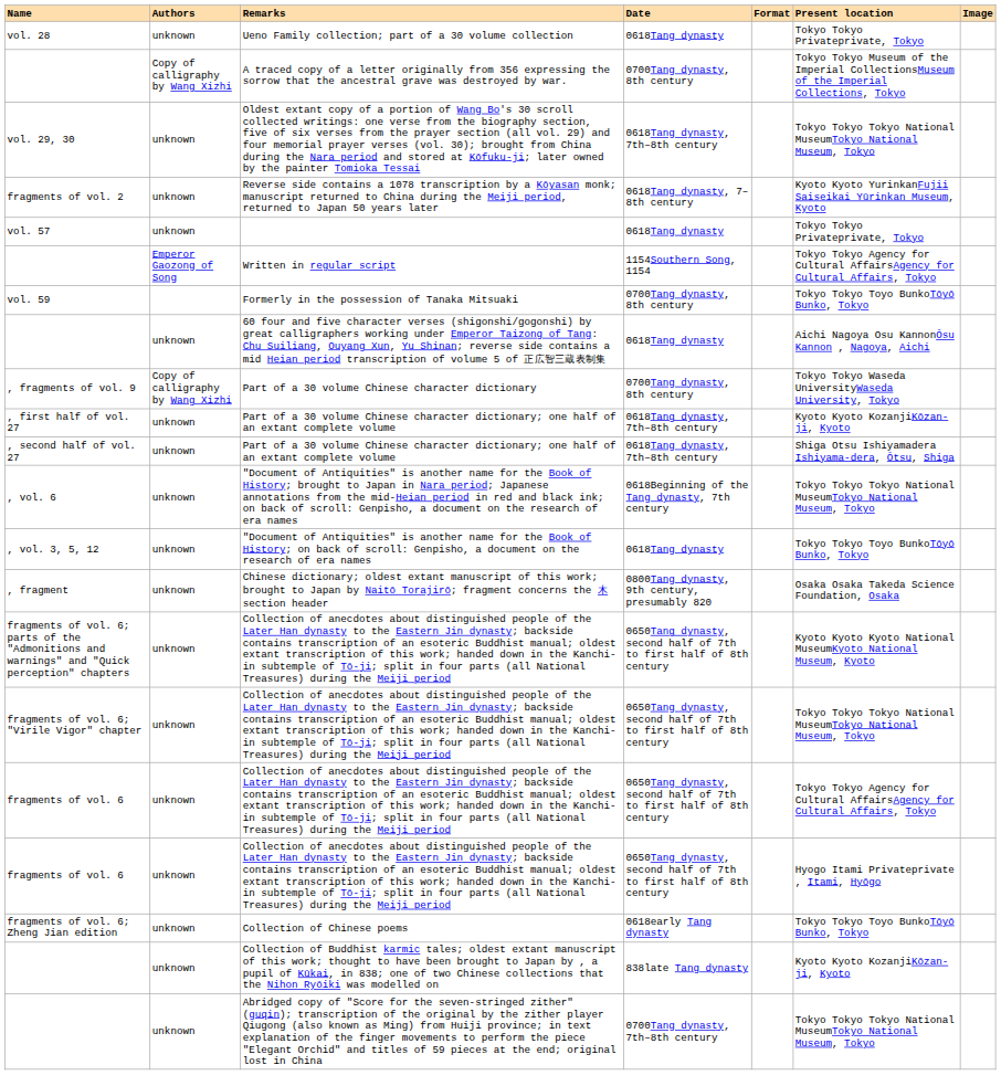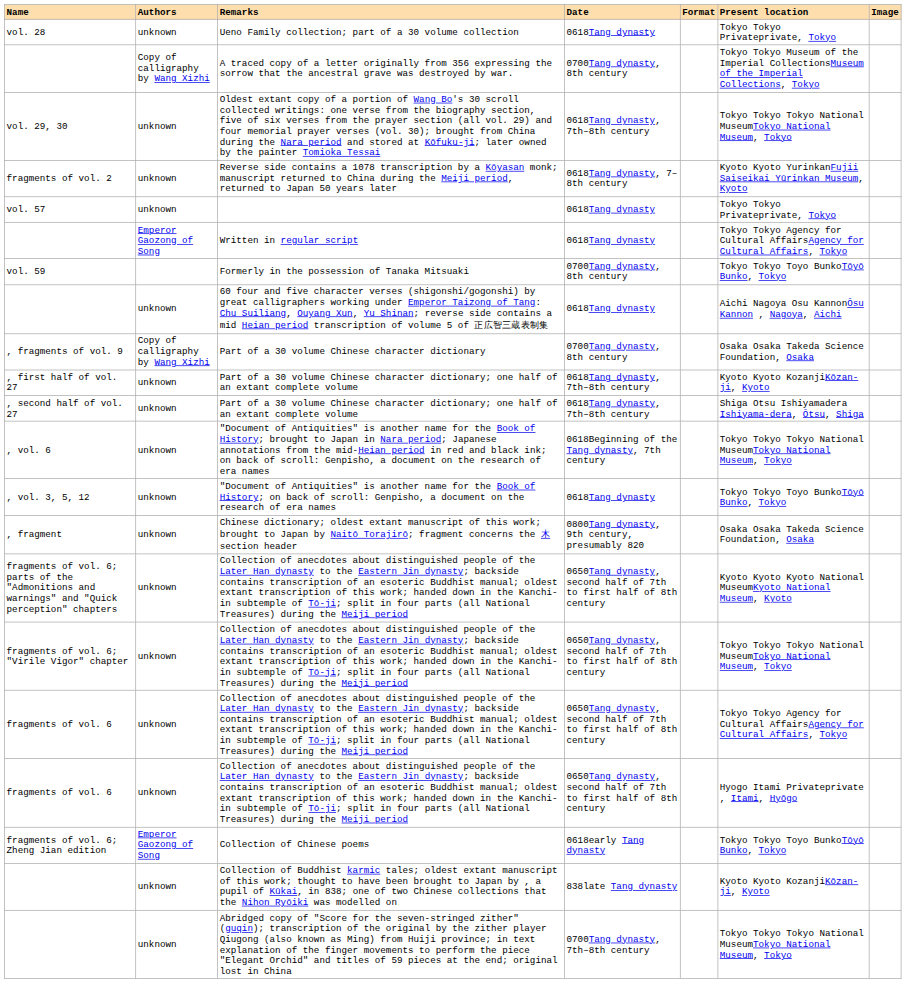Written in regular script | Date: 1154Southern Song, 1154 -> 0618Tang dynasty
Part of a 30 volume Chinese character dictionary | Present location: Tokyo Tokyo Waseda UniversityWaseda University, Tokyo -> Osaka Osaka Takeda Science Foundation, Osaka
Collection of Chinese poems | Authors: unknown -> Emperor Gaozong of Song
